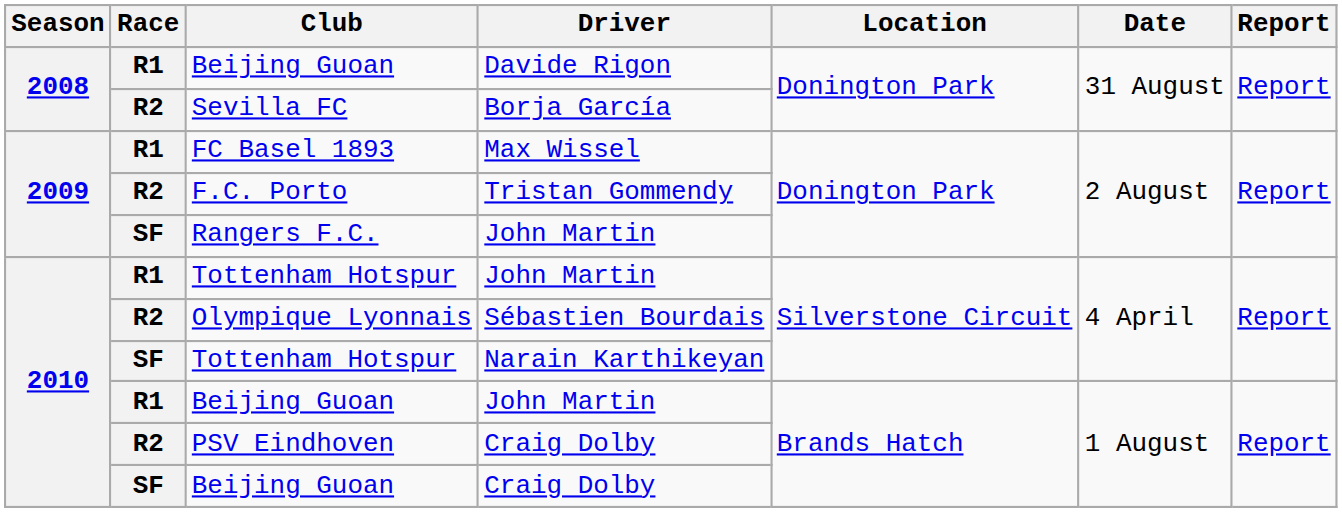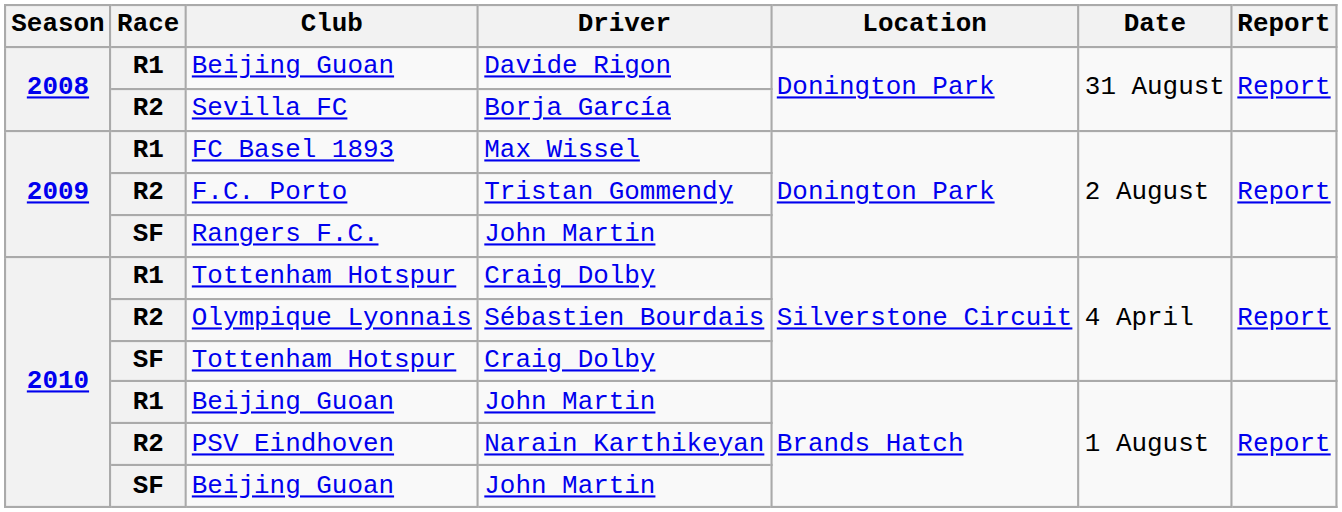R1 / Tottenham Hotspur | Driver: John Martin -> Craig Dolby
SF / Tottenham Hotspur | Driver: Narain Karthikeyan -> Craig Dolby
PSV Eindhoven | Driver: Craig Dolby -> Narain Karthikeyan
SF / Beijing Guoan | Driver: Craig Dolby -> John Martin
